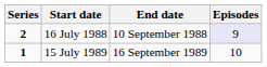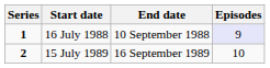16 July 1988 | Series: 2 -> 1
15 July 1989 | Series: 1 -> 2
